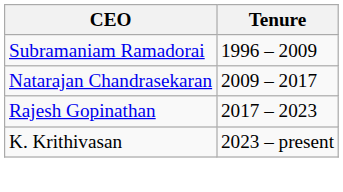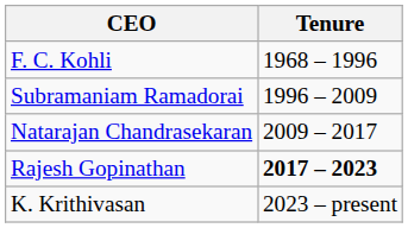+ row: F. C. Kohli | 1968 – 1996
Rajesh Gopinathan | Tenure: normal -> bold
